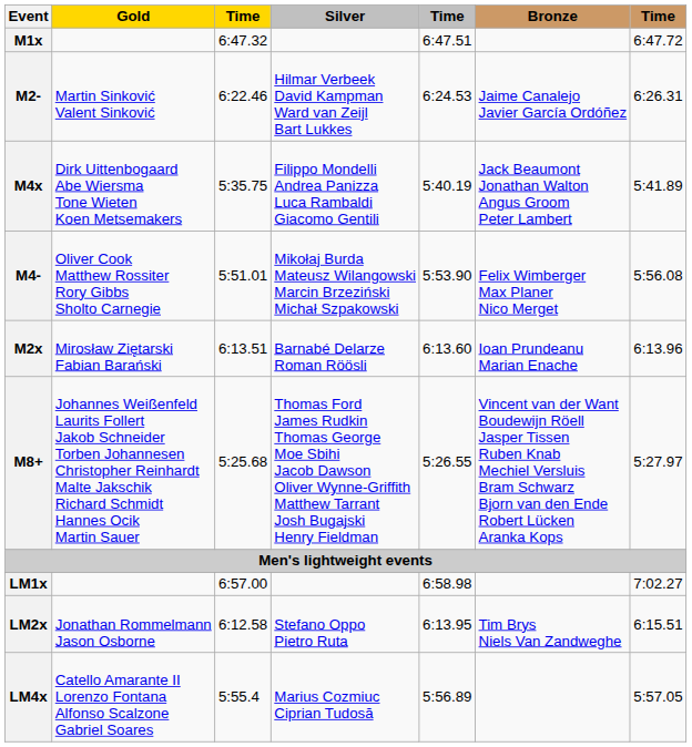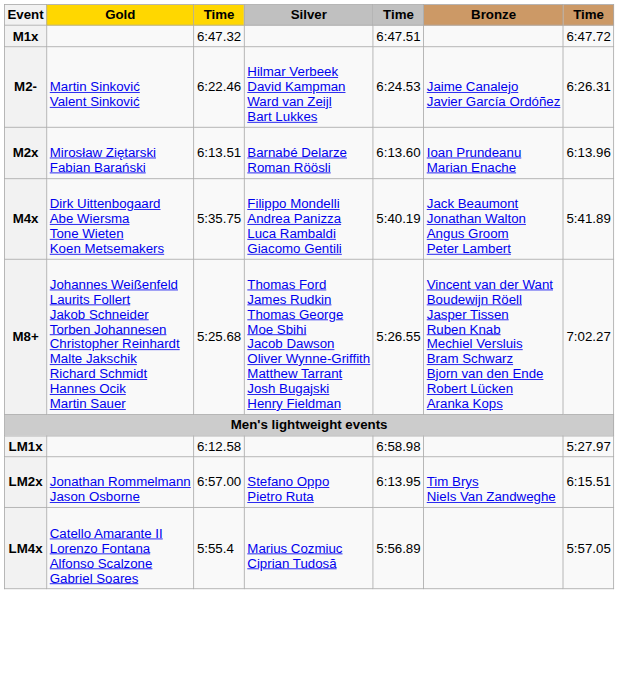rows swapped: M2x <-> M4x
- row: M4- | Oliver Cook Matthew Rossiter Rory Gibbs Sholto Carnegie | 5:51.01 | Mikołaj Burda Mateusz Wilangowski Marcin Brzeziński Michał Szpakowski | 5:53.90 | Felix Wimberger Max Planer Nico Merget | 5:56.08
M8+ | column 7: 5:27.97 -> 7:02.27
LM1x | column 3: 6:57.00 -> 6:12.58
LM1x | column 7: 7:02.27 -> 5:27.97
LM2x | column 3: 6:12.58 -> 6:57.00
